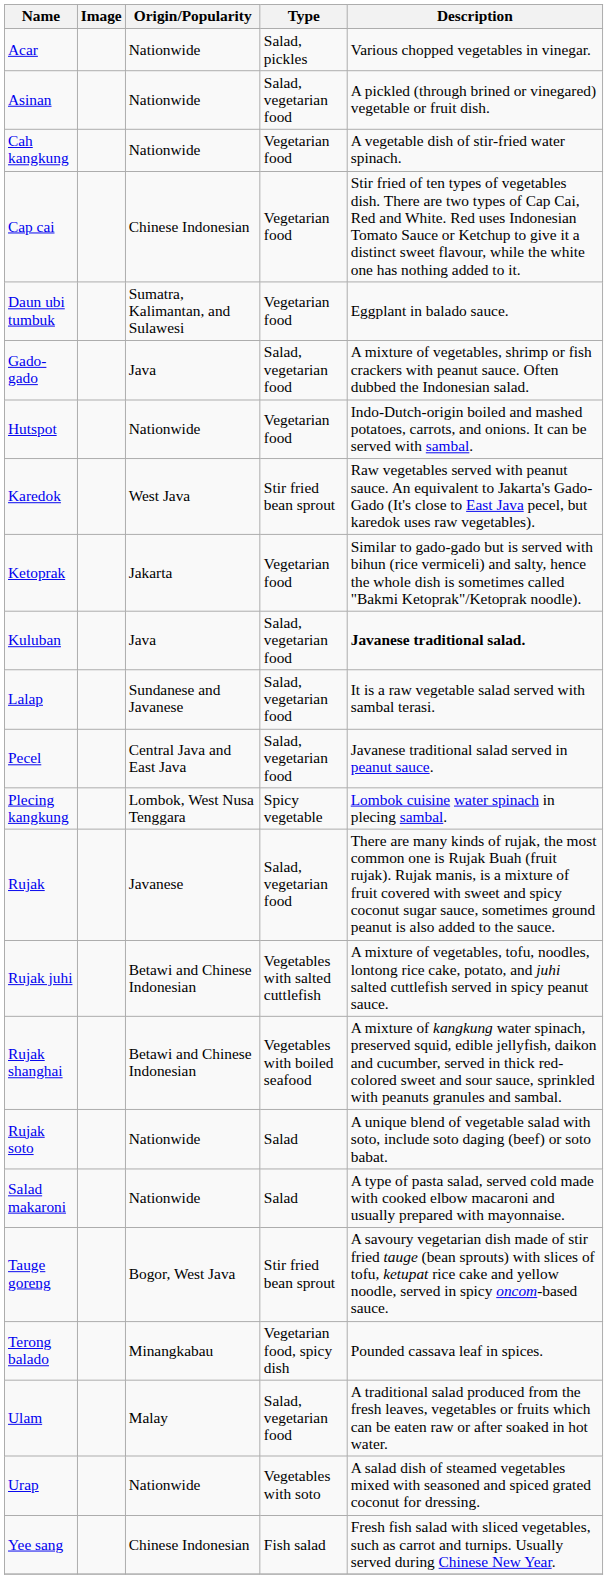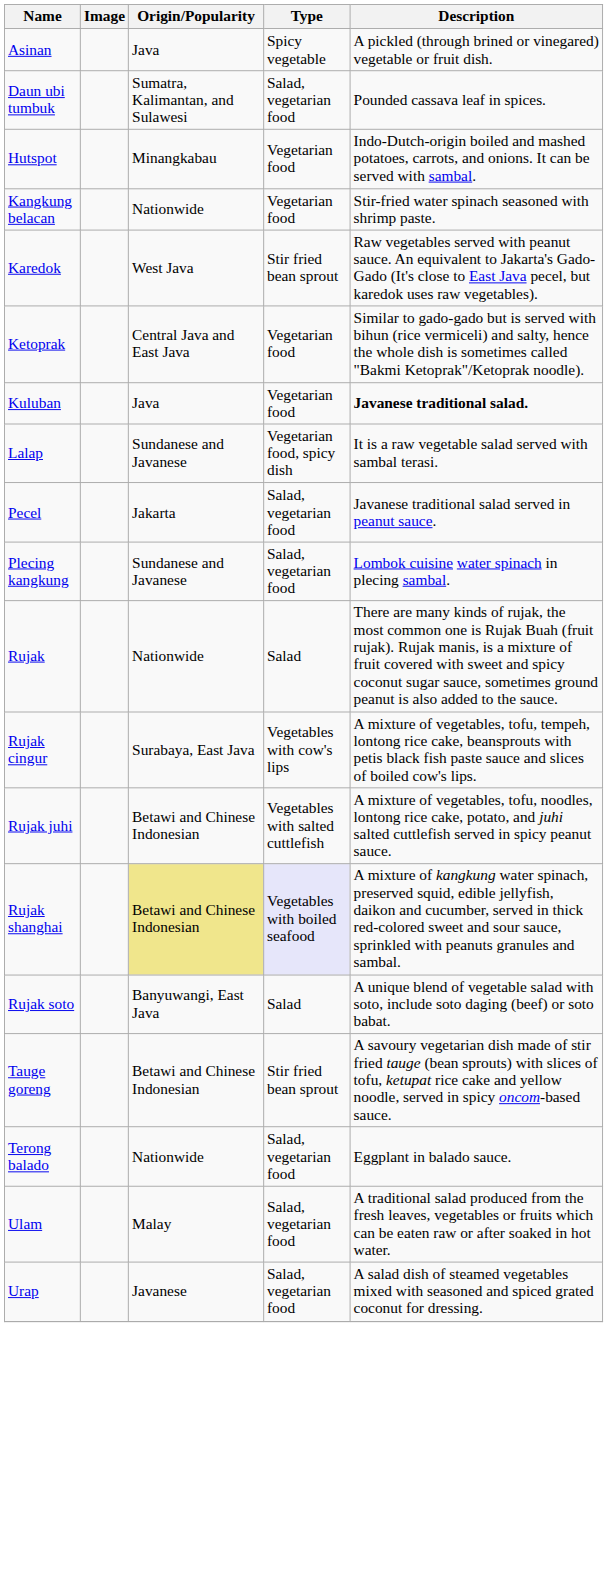- row: Acar | Nationwide | Salad, pickles | Various chopped vegetables in vinegar.
Asinan | Origin/Popularity: Nationwide -> Java
Asinan | Type: Salad, vegetarian food -> Spicy vegetable
- row: Cah kangkung | Nationwide | Vegetarian food | A vegetable dish of stir-fried water spinach.
- row: Cap cai | Chinese Indonesian | Vegetarian food | Stir fried of ten types of vegetables dish. There are two types of Cap Cai, Red and White. Red uses Indonesian Tomato Sauce or Ketchup to give it a distinct sweet flavour, while the white one has nothing added to it.
Daun ubi tumbuk | Type: Vegetarian food -> Salad, vegetarian food
Daun ubi tumbuk | Description: Eggplant in balado sauce. -> Pounded cassava leaf in spices.
- row: Gado-gado | Java | Salad, vegetarian food | A mixture of vegetables, shrimp or fish crackers with peanut sauce. Often dubbed the Indonesian salad.
Hutspot | Origin/Popularity: Nationwide -> Minangkabau
+ row: Kangkung belacan | Nationwide | Vegetarian food | Stir-fried water spinach seasoned with shrimp paste.
Ketoprak | Origin/Popularity: Jakarta -> Central Java and East Java
Kuluban | Type: Salad, vegetarian food -> Vegetarian food
Lalap | Type: Salad, vegetarian food -> Vegetarian food, spicy dish
Pecel | Origin/Popularity: Central Java and East Java -> Jakarta
Plecing kangkung | Origin/Popularity: Lombok, West Nusa Tenggara -> Sundanese and Javanese
Plecing kangkung | Type: Spicy vegetable -> Salad, vegetarian food
Rujak | Origin/Popularity: Javanese -> Nationwide
Rujak | Type: Salad, vegetarian food -> Salad
+ row: Rujak cingur | Surabaya, East Java | Vegetables with cow's lips | A mixture of vegetables, tofu, tempeh, lontong rice cake, beansprouts with petis black fish paste sauce and slices of boiled cow's lips.
Rujak shanghai | Origin/Popularity: no background -> khaki background
Rujak shanghai | Type: no background -> lavender background
Rujak soto | Origin/Popularity: Nationwide -> Banyuwangi, East Java
- row: Salad makaroni | Nationwide | Salad | A type of pasta salad, served cold made with cooked elbow macaroni and usually prepared with mayonnaise.
Tauge goreng | Origin/Popularity: Bogor, West Java -> Betawi and Chinese Indonesian
Terong balado | Origin/Popularity: Minangkabau -> Nationwide
Terong balado | Type: Vegetarian food, spicy dish -> Salad, vegetarian food
Terong balado | Description: Pounded cassava leaf in spices. -> Eggplant in balado sauce.
Urap | Origin/Popularity: Nationwide -> Javanese
Urap | Type: Vegetables with soto -> Salad, vegetarian food
- row: Yee sang | Chinese Indonesian | Fish salad | Fresh fish salad with sliced vegetables, such as carrot and turnips. Usually served during Chinese New Year.
